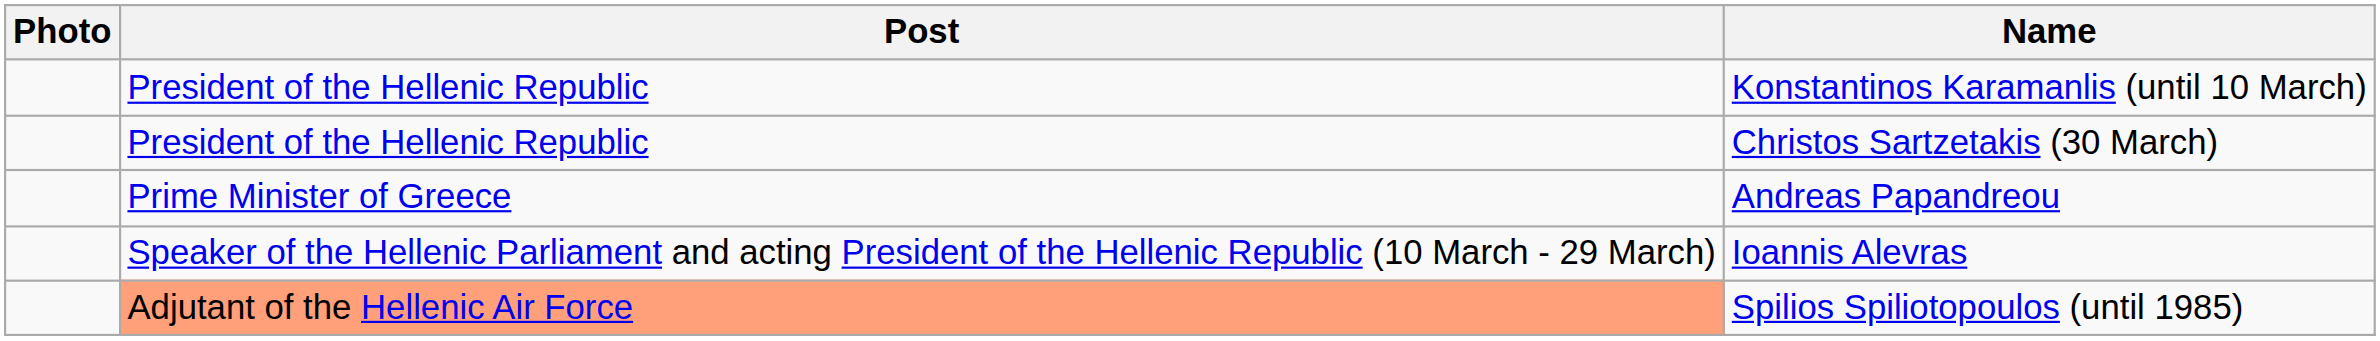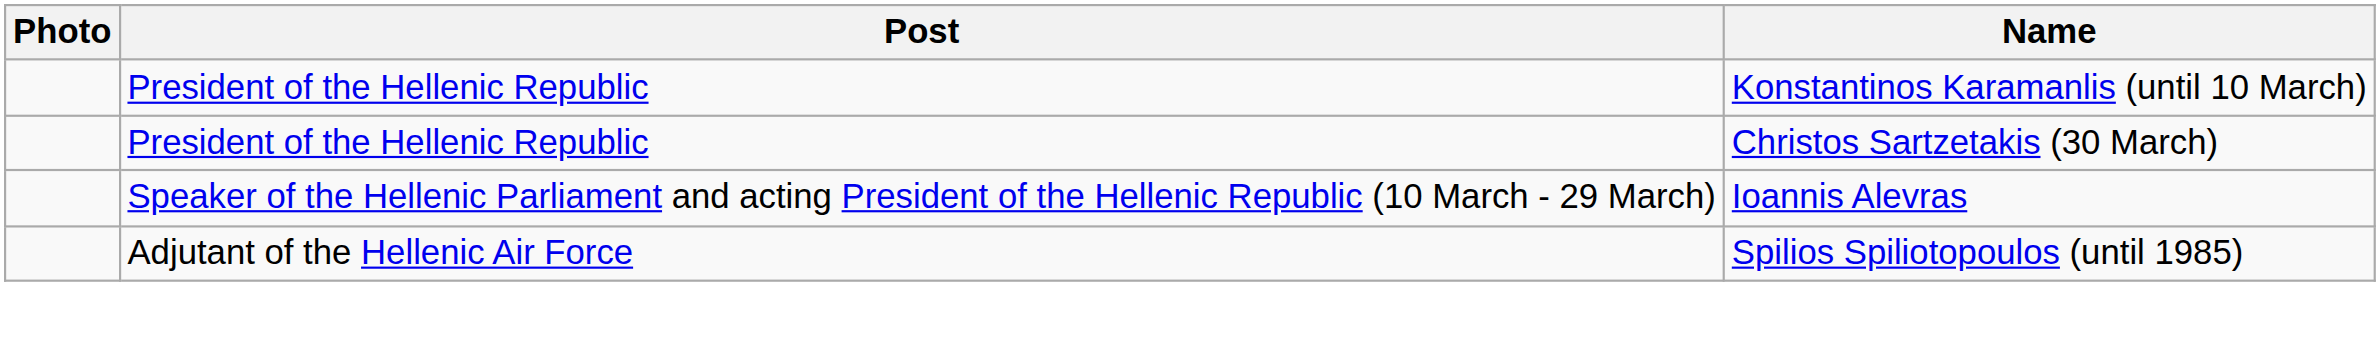- row: Prime Minister of Greece | Andreas Papandreou
Spilios Spiliotopoulos (until 1985) | Post: lightsalmon background -> no background
